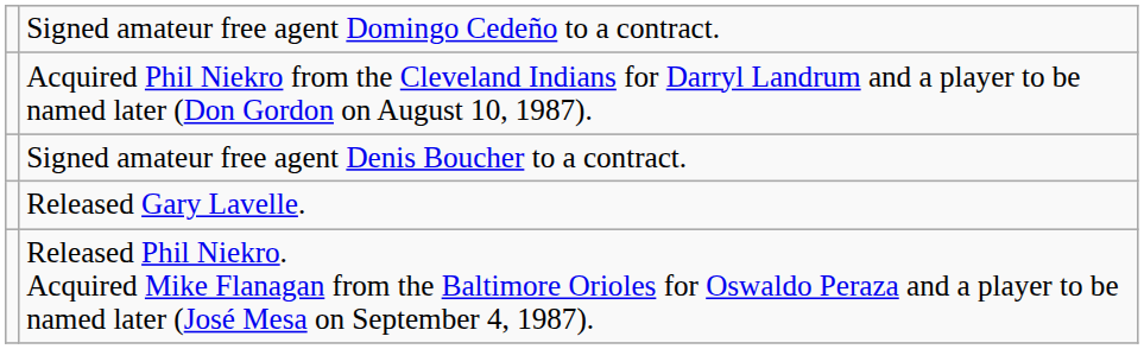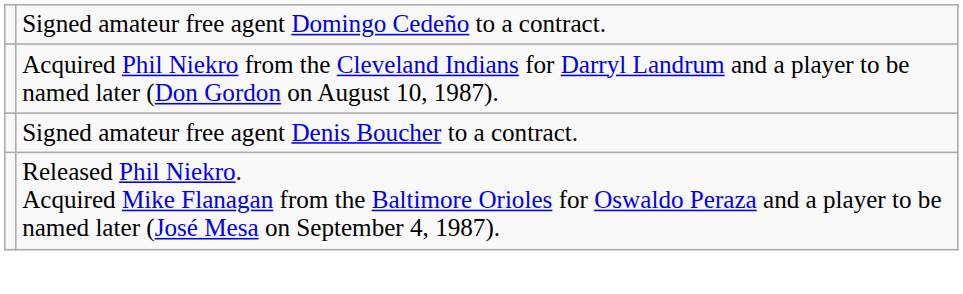- row: Released Gary Lavelle.
